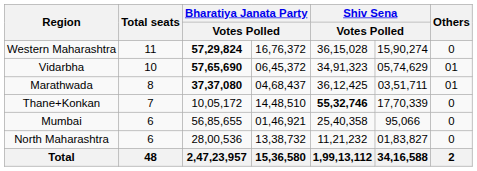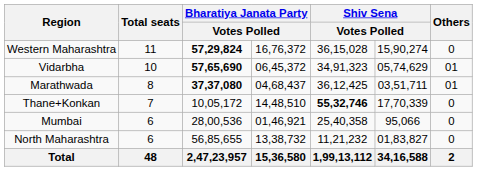Mumbai | column 3: 56,85,655 -> 28,00,536
North Maharashtra | column 3: 28,00,536 -> 56,85,655
